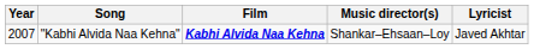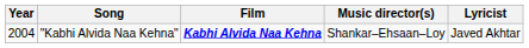"Kabhi Alvida Naa Kehna" | Year: 2007 -> 2004
